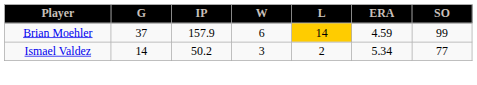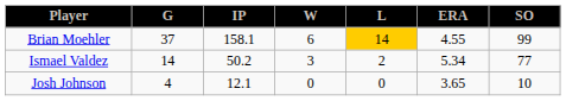Brian Moehler | IP: 157.9 -> 158.1
Brian Moehler | ERA: 4.59 -> 4.55
+ row: Josh Johnson | 4 | 12.1 | 0 | 0 | 3.65 | 10
